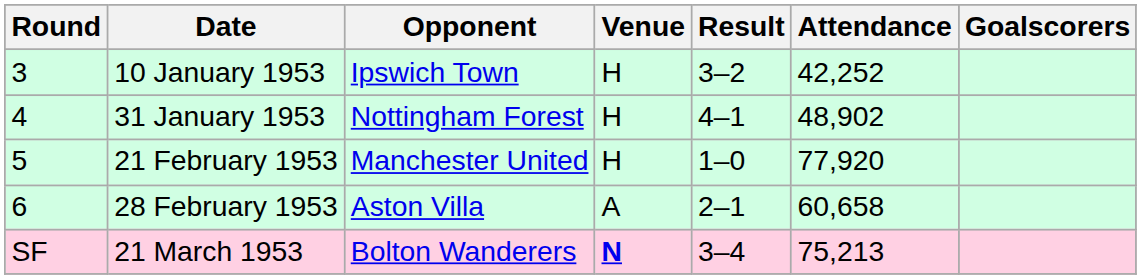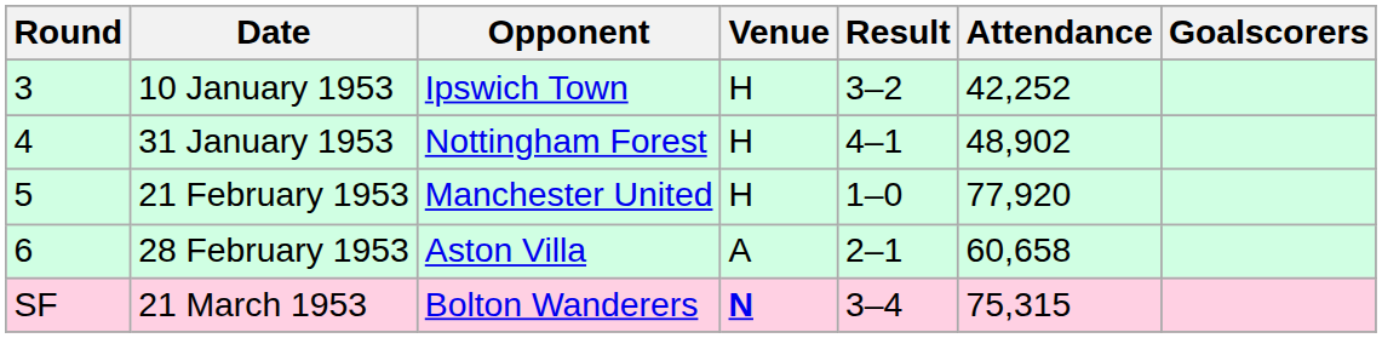21 March 1953 | Attendance: 75,213 -> 75,315
